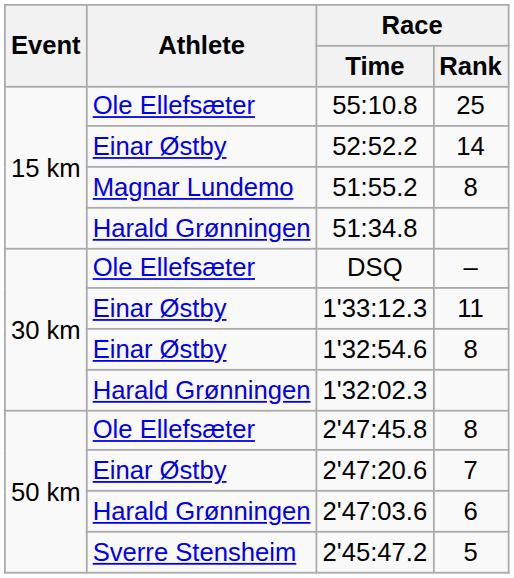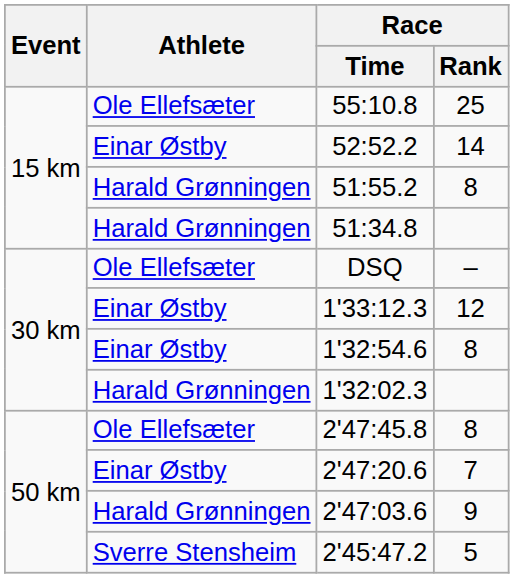51:55.2 | Athlete: Magnar Lundemo -> Harald Grønningen
1'33:12.3 | Race / Rank: 11 -> 12
2'47:03.6 | Race / Rank: 6 -> 9
